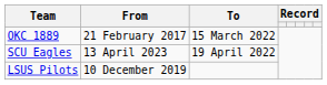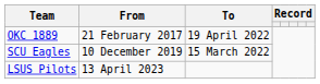OKC 1889 | To: 15 March 2022 -> 19 April 2022
SCU Eagles | From: 13 April 2023 -> 10 December 2019
SCU Eagles | To: 19 April 2022 -> 15 March 2022
LSUS Pilots | From: 10 December 2019 -> 13 April 2023
